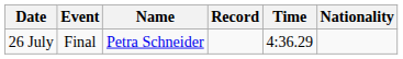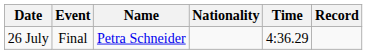columns swapped: Nationality <-> Record
